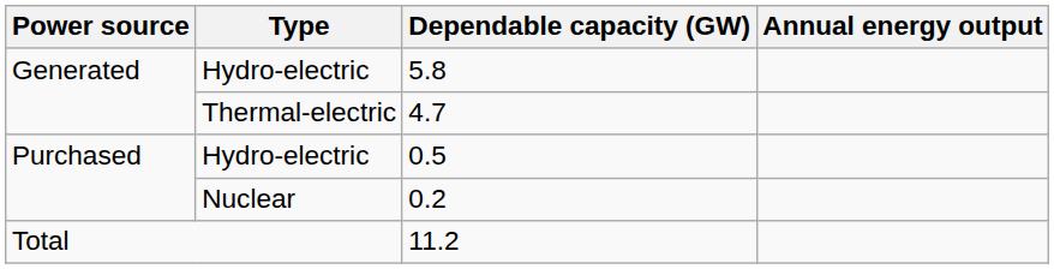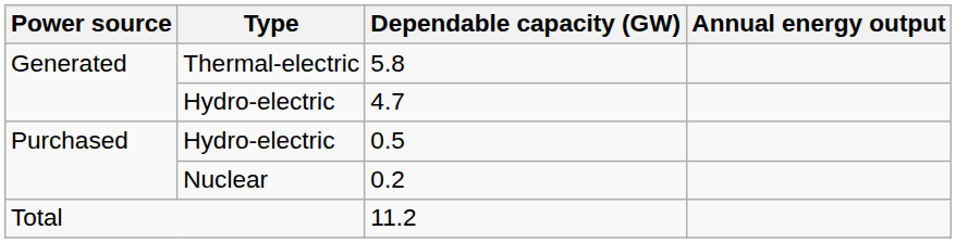5.8 | Type: Hydro-electric -> Thermal-electric
4.7 | Type: Thermal-electric -> Hydro-electric
